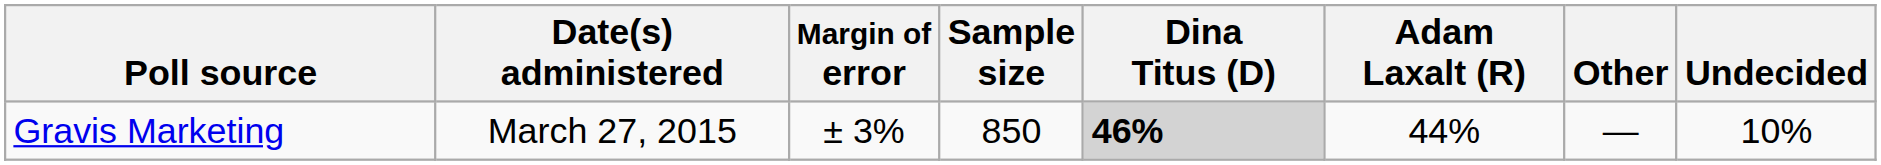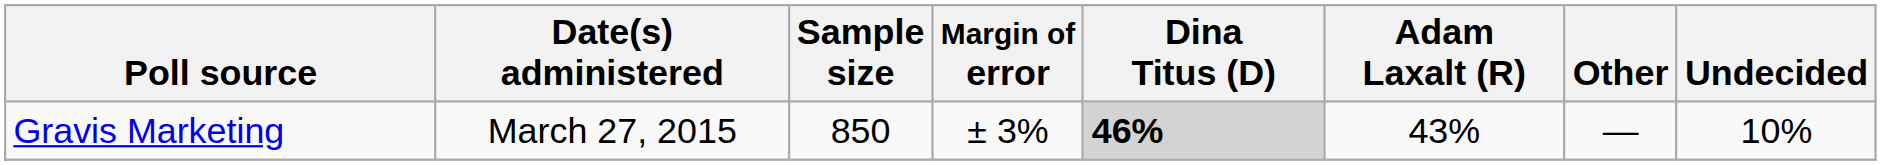columns swapped: Sample size <-> Margin of error
Gravis Marketing | Adam Laxalt (R): 44% -> 43%
